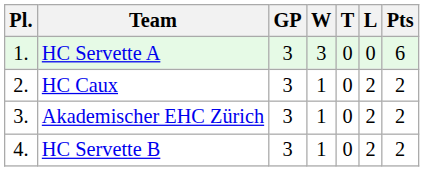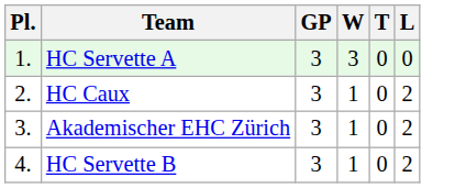- column: Pts | 6 | 2 | 2 | 2
